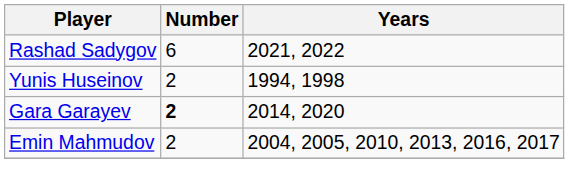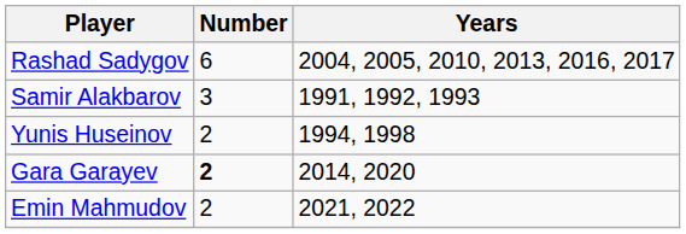Rashad Sadygov | Years: 2021, 2022 -> 2004, 2005, 2010, 2013, 2016, 2017
+ row: Samir Alakbarov | 3 | 1991, 1992, 1993
Emin Mahmudov | Years: 2004, 2005, 2010, 2013, 2016, 2017 -> 2021, 2022
